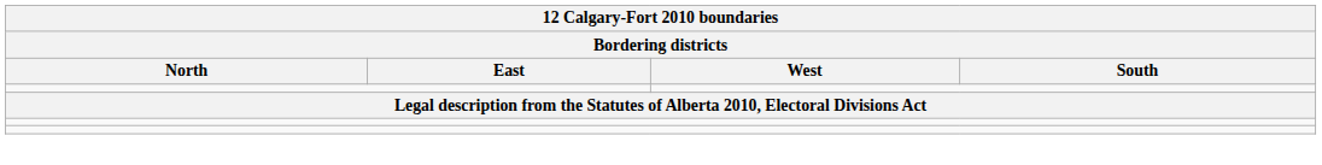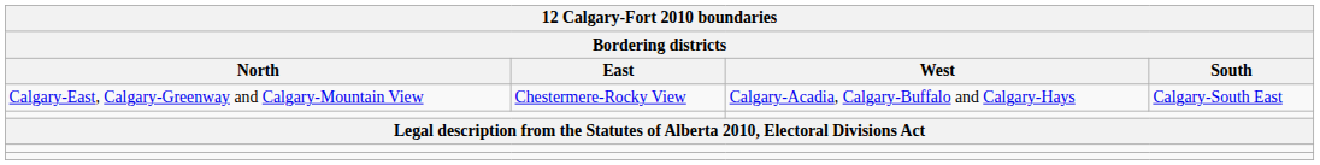+ row: Calgary-East, Calgary-Greenway and Calgary-Mountain View | Chestermere-Rocky View | Calgary-Acadia, Calgary-Buffalo and Calgary-Hays | Calgary-South East
